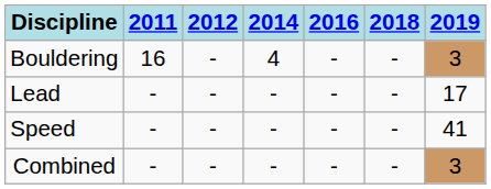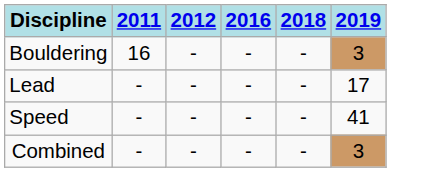- column: 2014 | 4 | - | - | -
